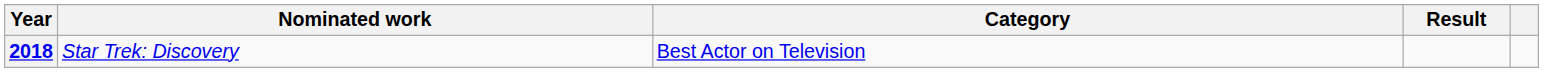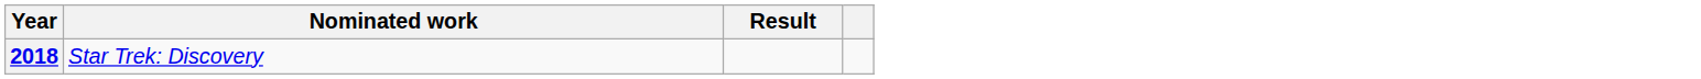- column: Category | Best Actor on Television
